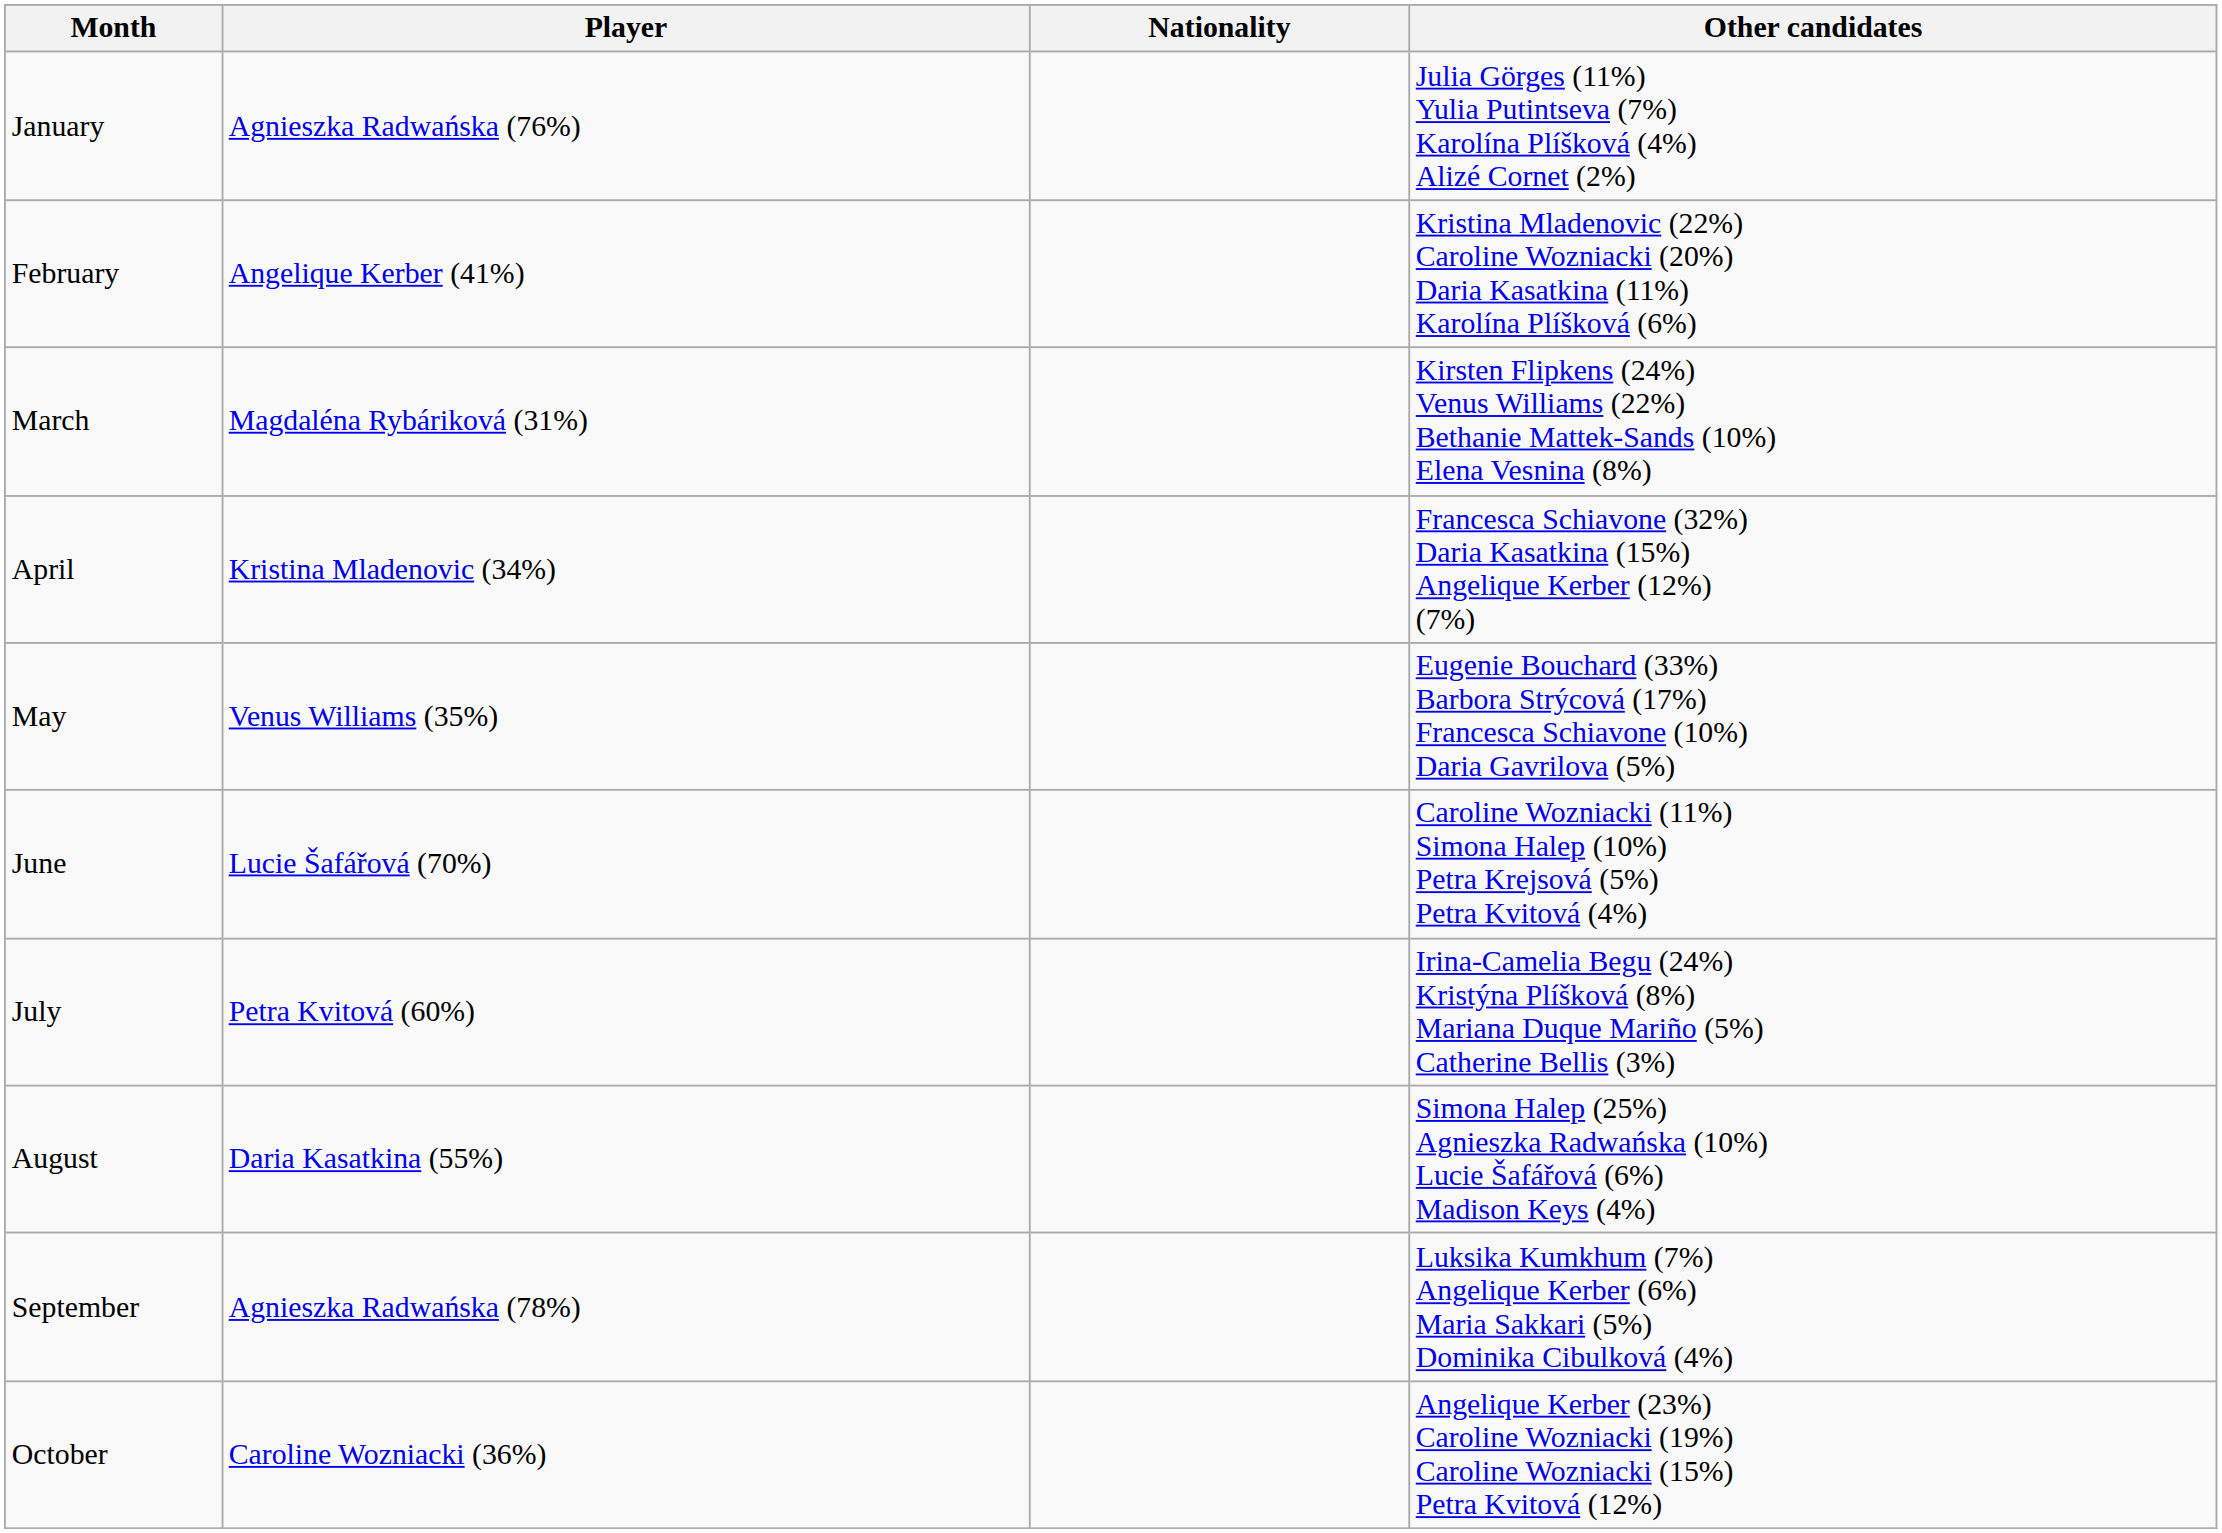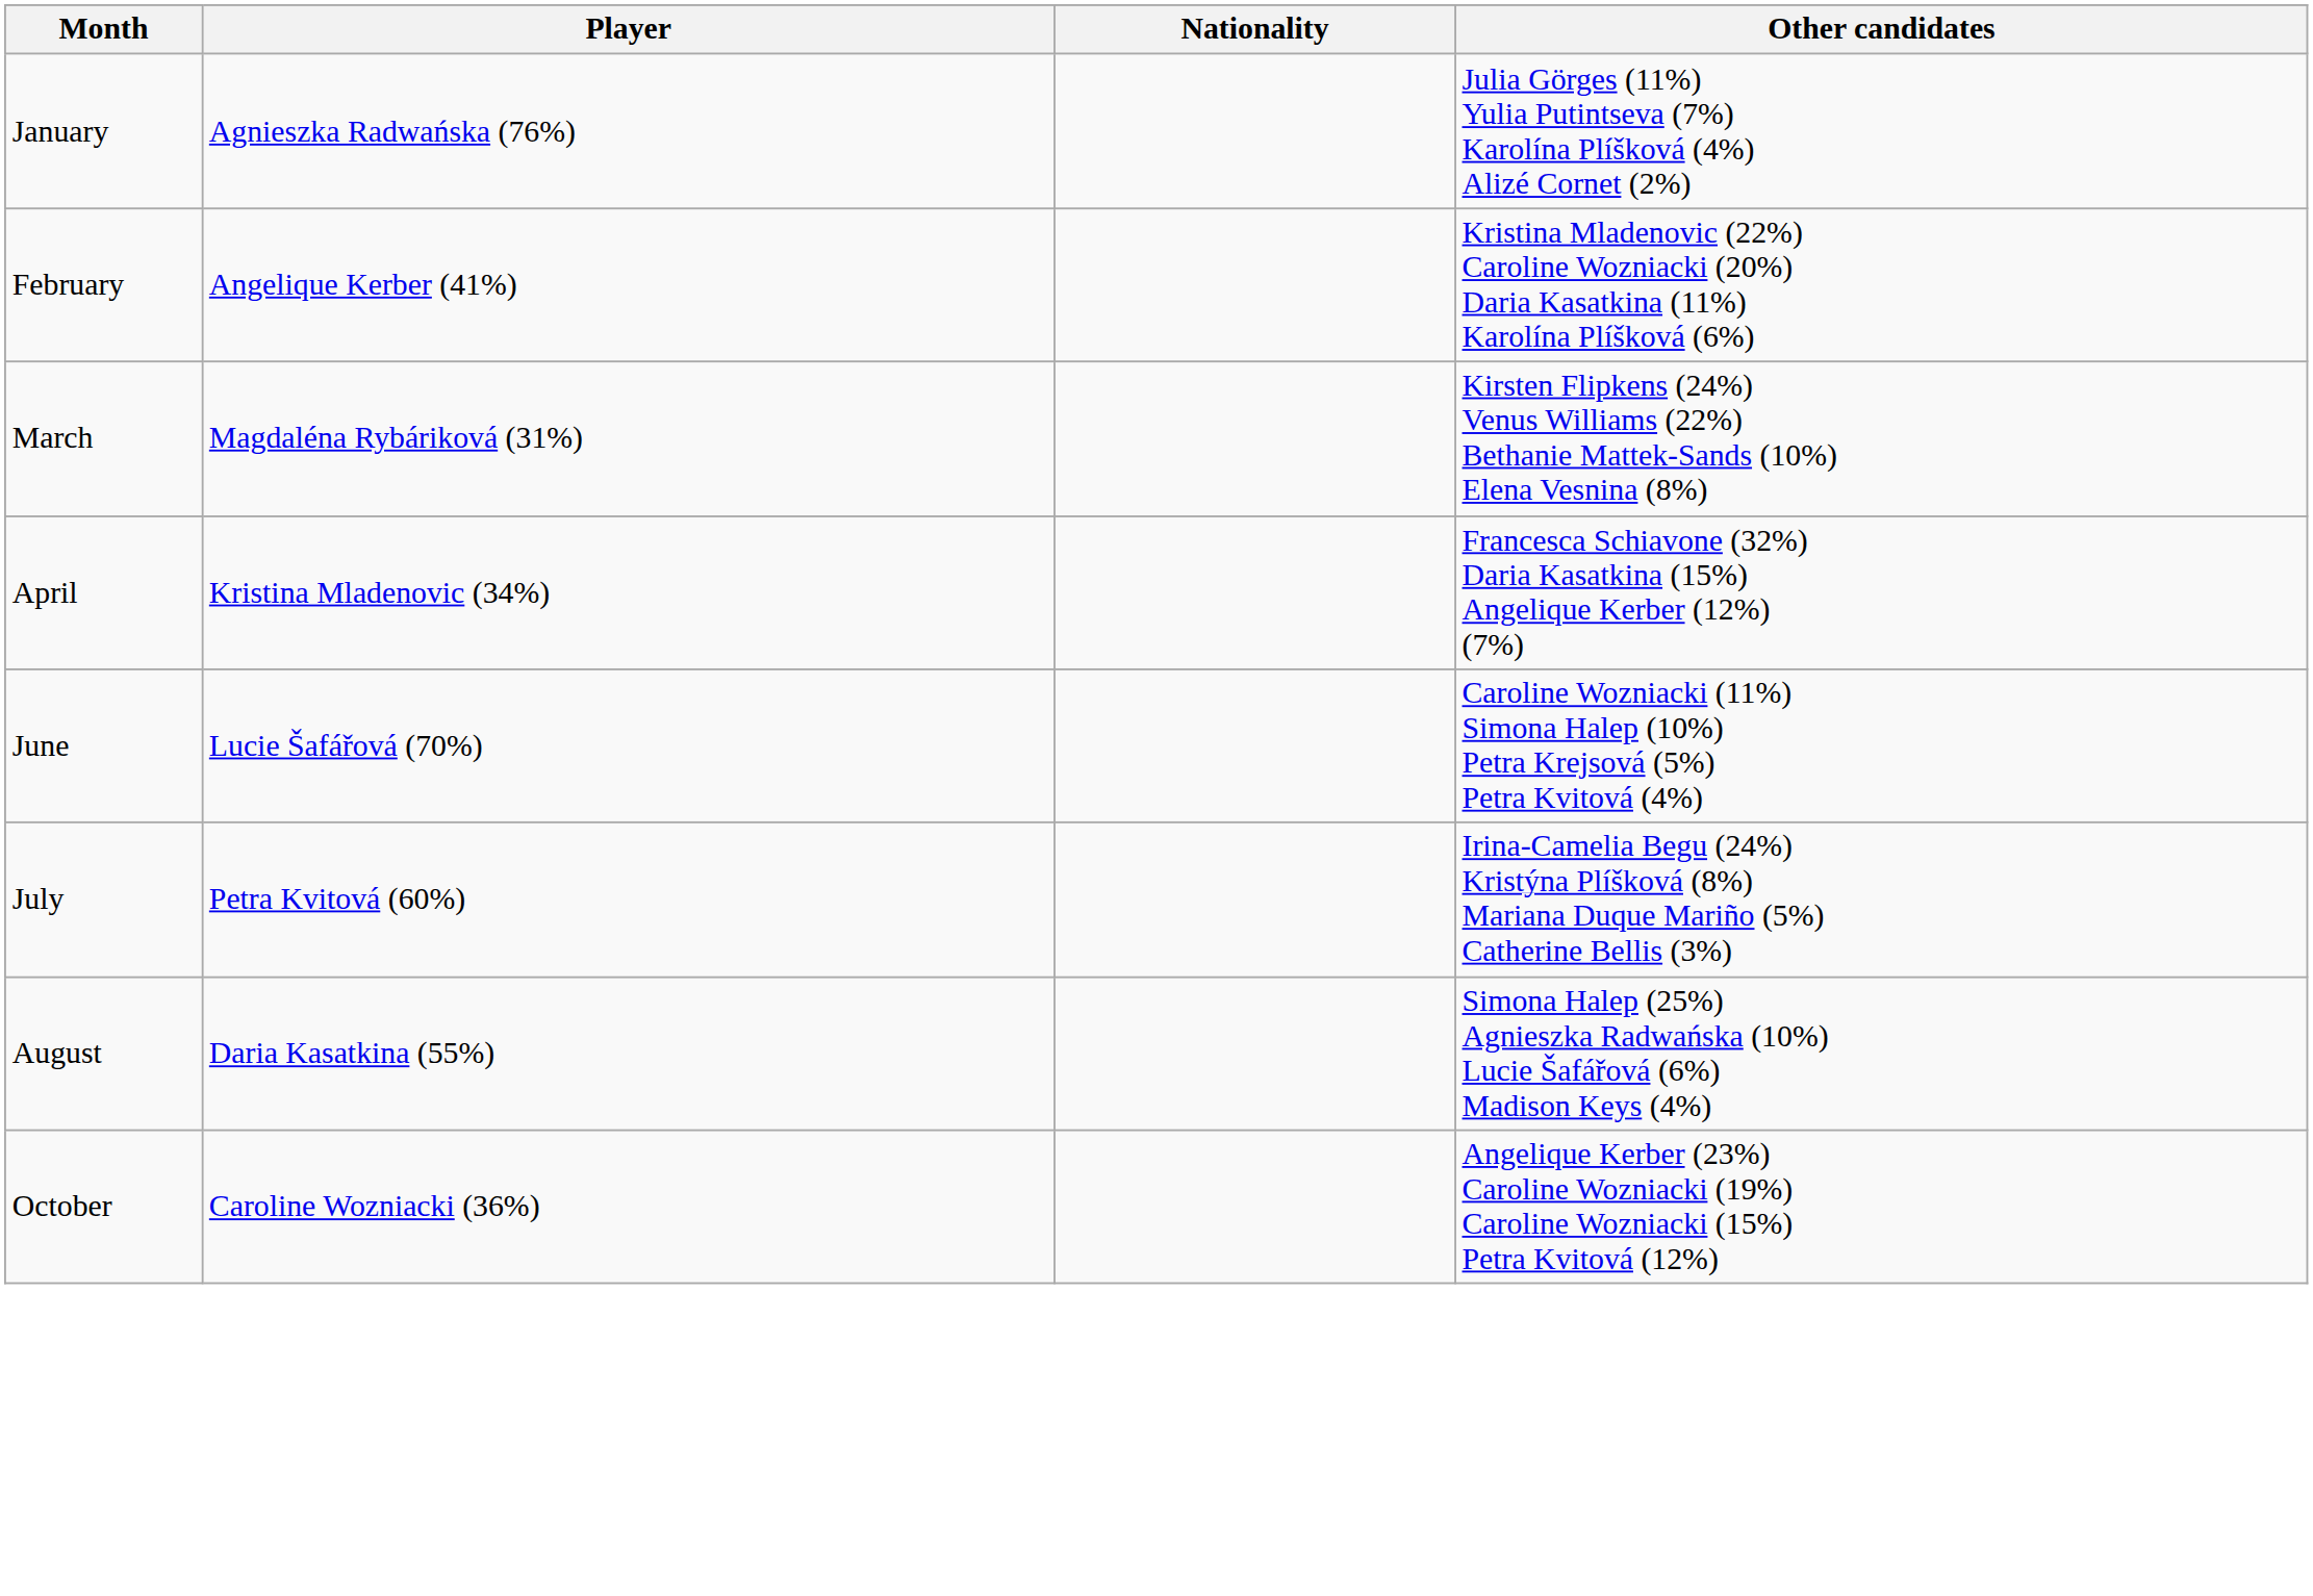- row: May | Venus Williams (35%) | Eugenie Bouchard (33%) Barbora Strýcová (17%) Francesca Schiavone (10%) Daria Gavrilova (5%)
- row: September | Agnieszka Radwańska (78%) | Luksika Kumkhum (7%) Angelique Kerber (6%) Maria Sakkari (5%) Dominika Cibulková (4%)
